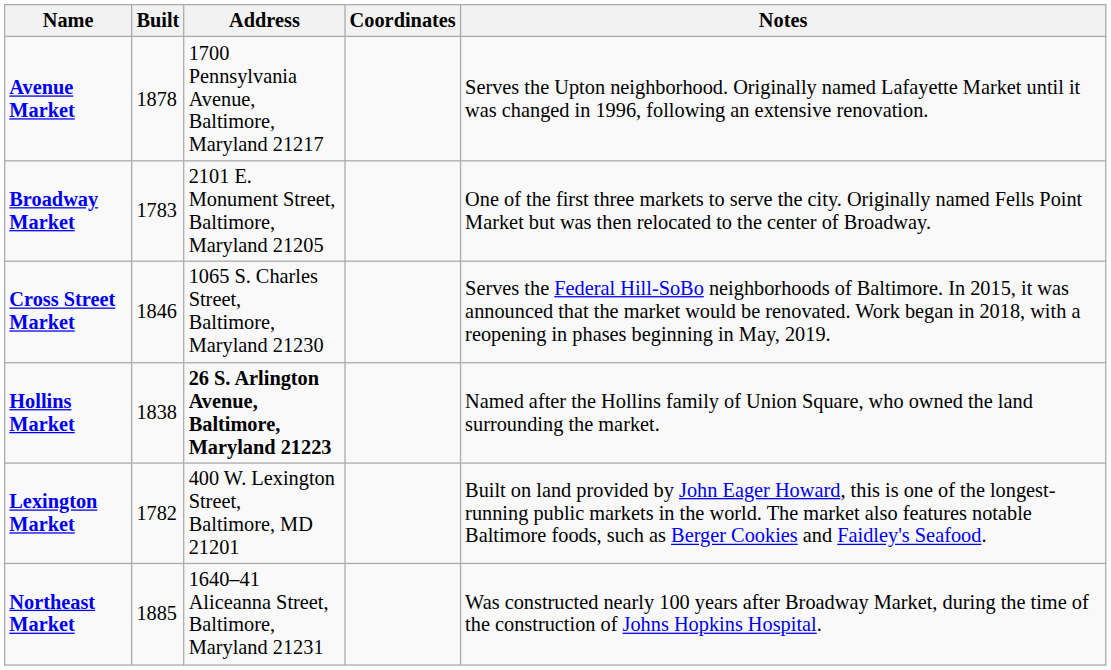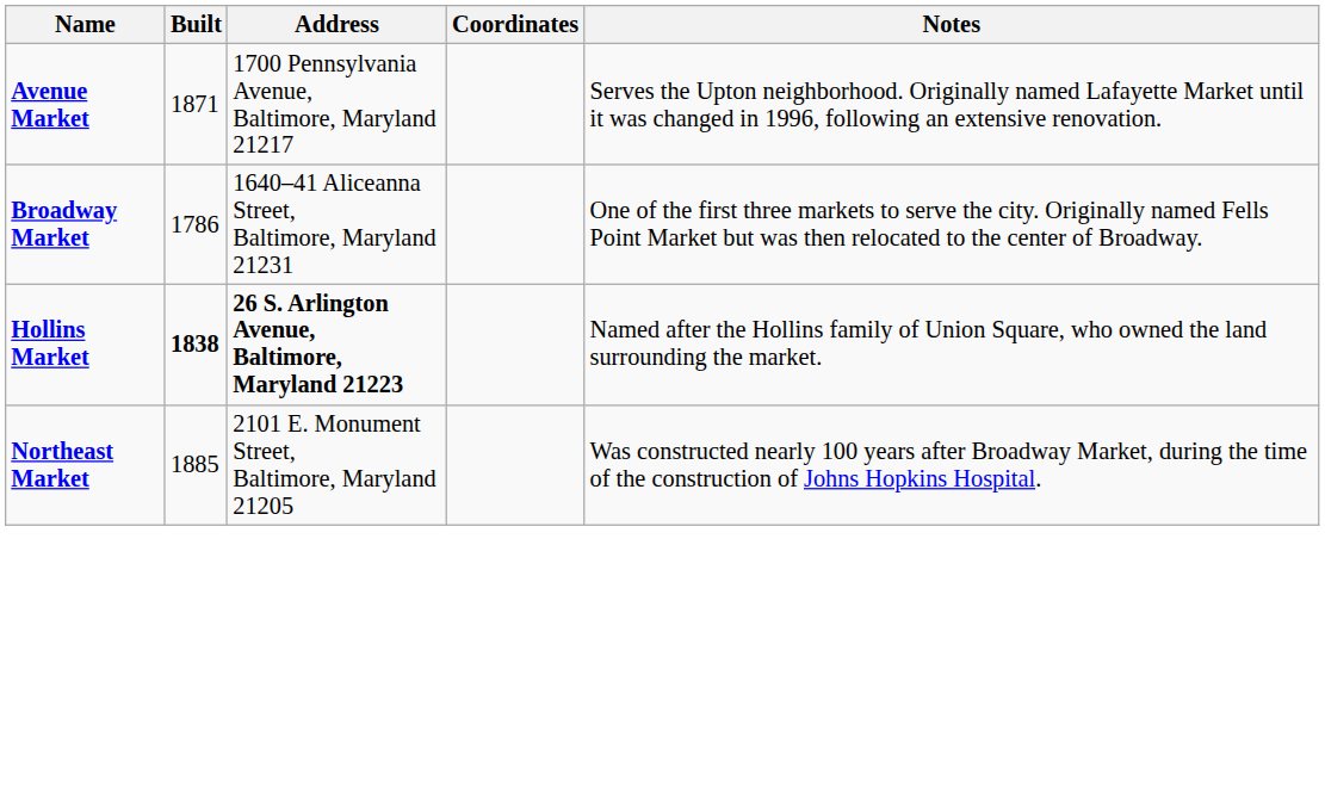Avenue Market | Built: 1878 -> 1871
Broadway Market | Built: 1783 -> 1786
Broadway Market | Address: 2101 E. Monument Street, Baltimore, Maryland 21205 -> 1640–41 Aliceanna Street, Baltimore, Maryland 21231
- row: Cross Street Market | 1846 | 1065 S. Charles Street, Baltimore, Maryland 21230 | Serves the Federal Hill-SoBo neighborhoods of Baltimore. In 2015, it was announced that the market would be renovated. Work began in 2018, with a reopening in phases beginning in May, 2019.
Hollins Market | Built: normal -> bold
- row: Lexington Market | 1782 | 400 W. Lexington Street, Baltimore, MD 21201 | Built on land provided by John Eager Howard, this is one of the longest-running public markets in the world. The market also features notable Baltimore foods, such as Berger Cookies and Faidley's Seafood.
Northeast Market | Address: 1640–41 Aliceanna Street, Baltimore, Maryland 21231 -> 2101 E. Monument Street, Baltimore, Maryland 21205
